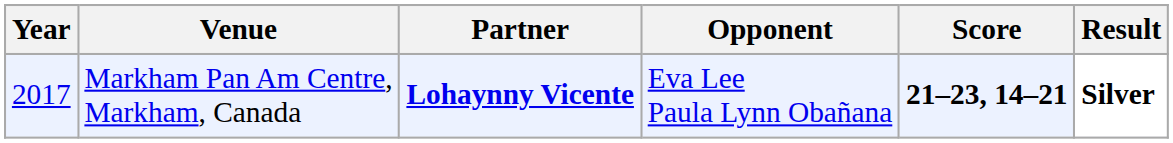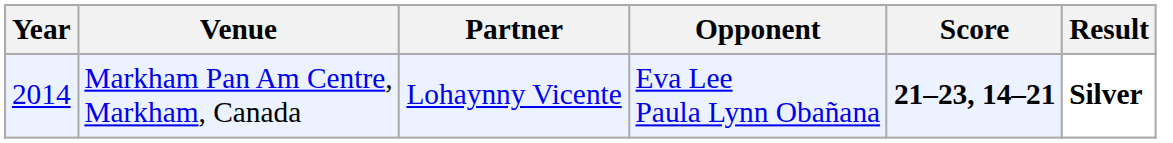Markham Pan Am Centre, Markham, Canada | Year: 2017 -> 2014
Markham Pan Am Centre, Markham, Canada | Partner: bold -> normal
